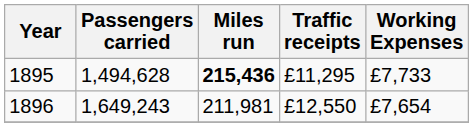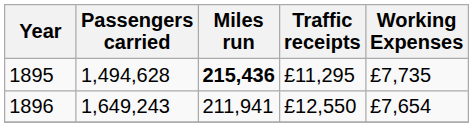1895 | Working Expenses: £7,733 -> £7,735
1896 | Miles run: 211,981 -> 211,941
